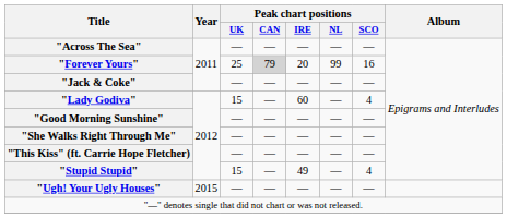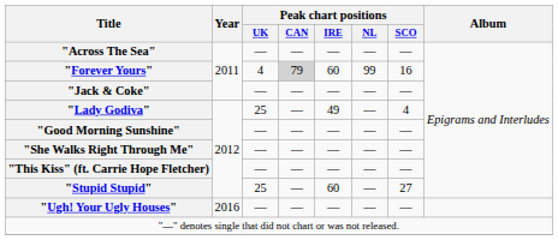"Forever Yours" | Peak chart positions / UK: 25 -> 4
"Forever Yours" | Peak chart positions / IRE: 20 -> 60
"Lady Godiva" | Peak chart positions / UK: 15 -> 25
"Lady Godiva" | Peak chart positions / IRE: 60 -> 49
"Stupid Stupid" | Peak chart positions / UK: 15 -> 25
"Stupid Stupid" | Peak chart positions / IRE: 49 -> 60
"Stupid Stupid" | Peak chart positions / SCO: 4 -> 27
"Ugh! Your Ugly Houses" | Year: 2015 -> 2016
